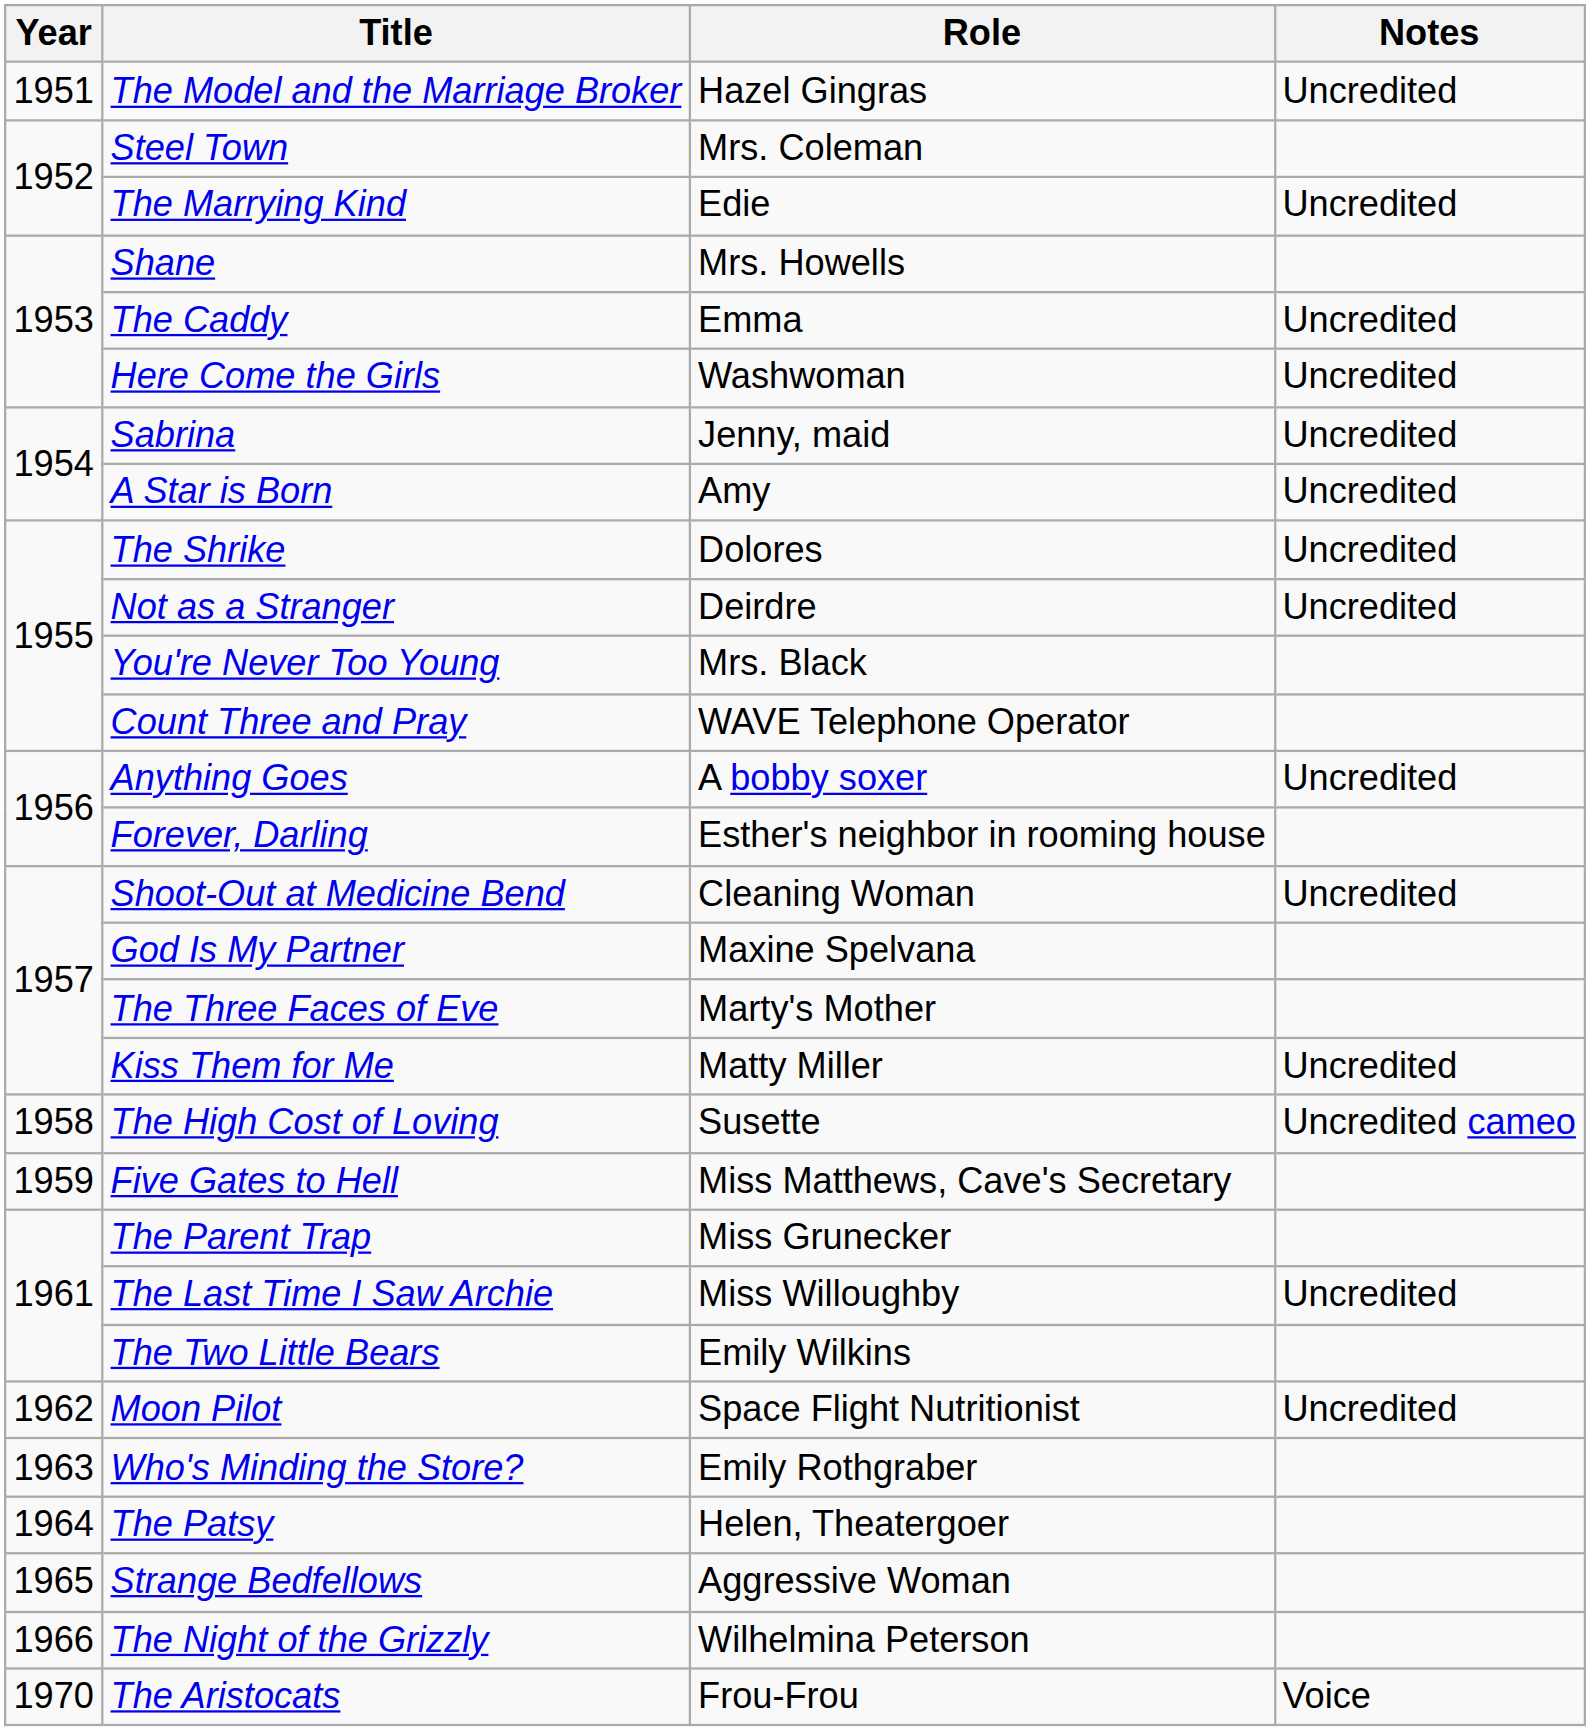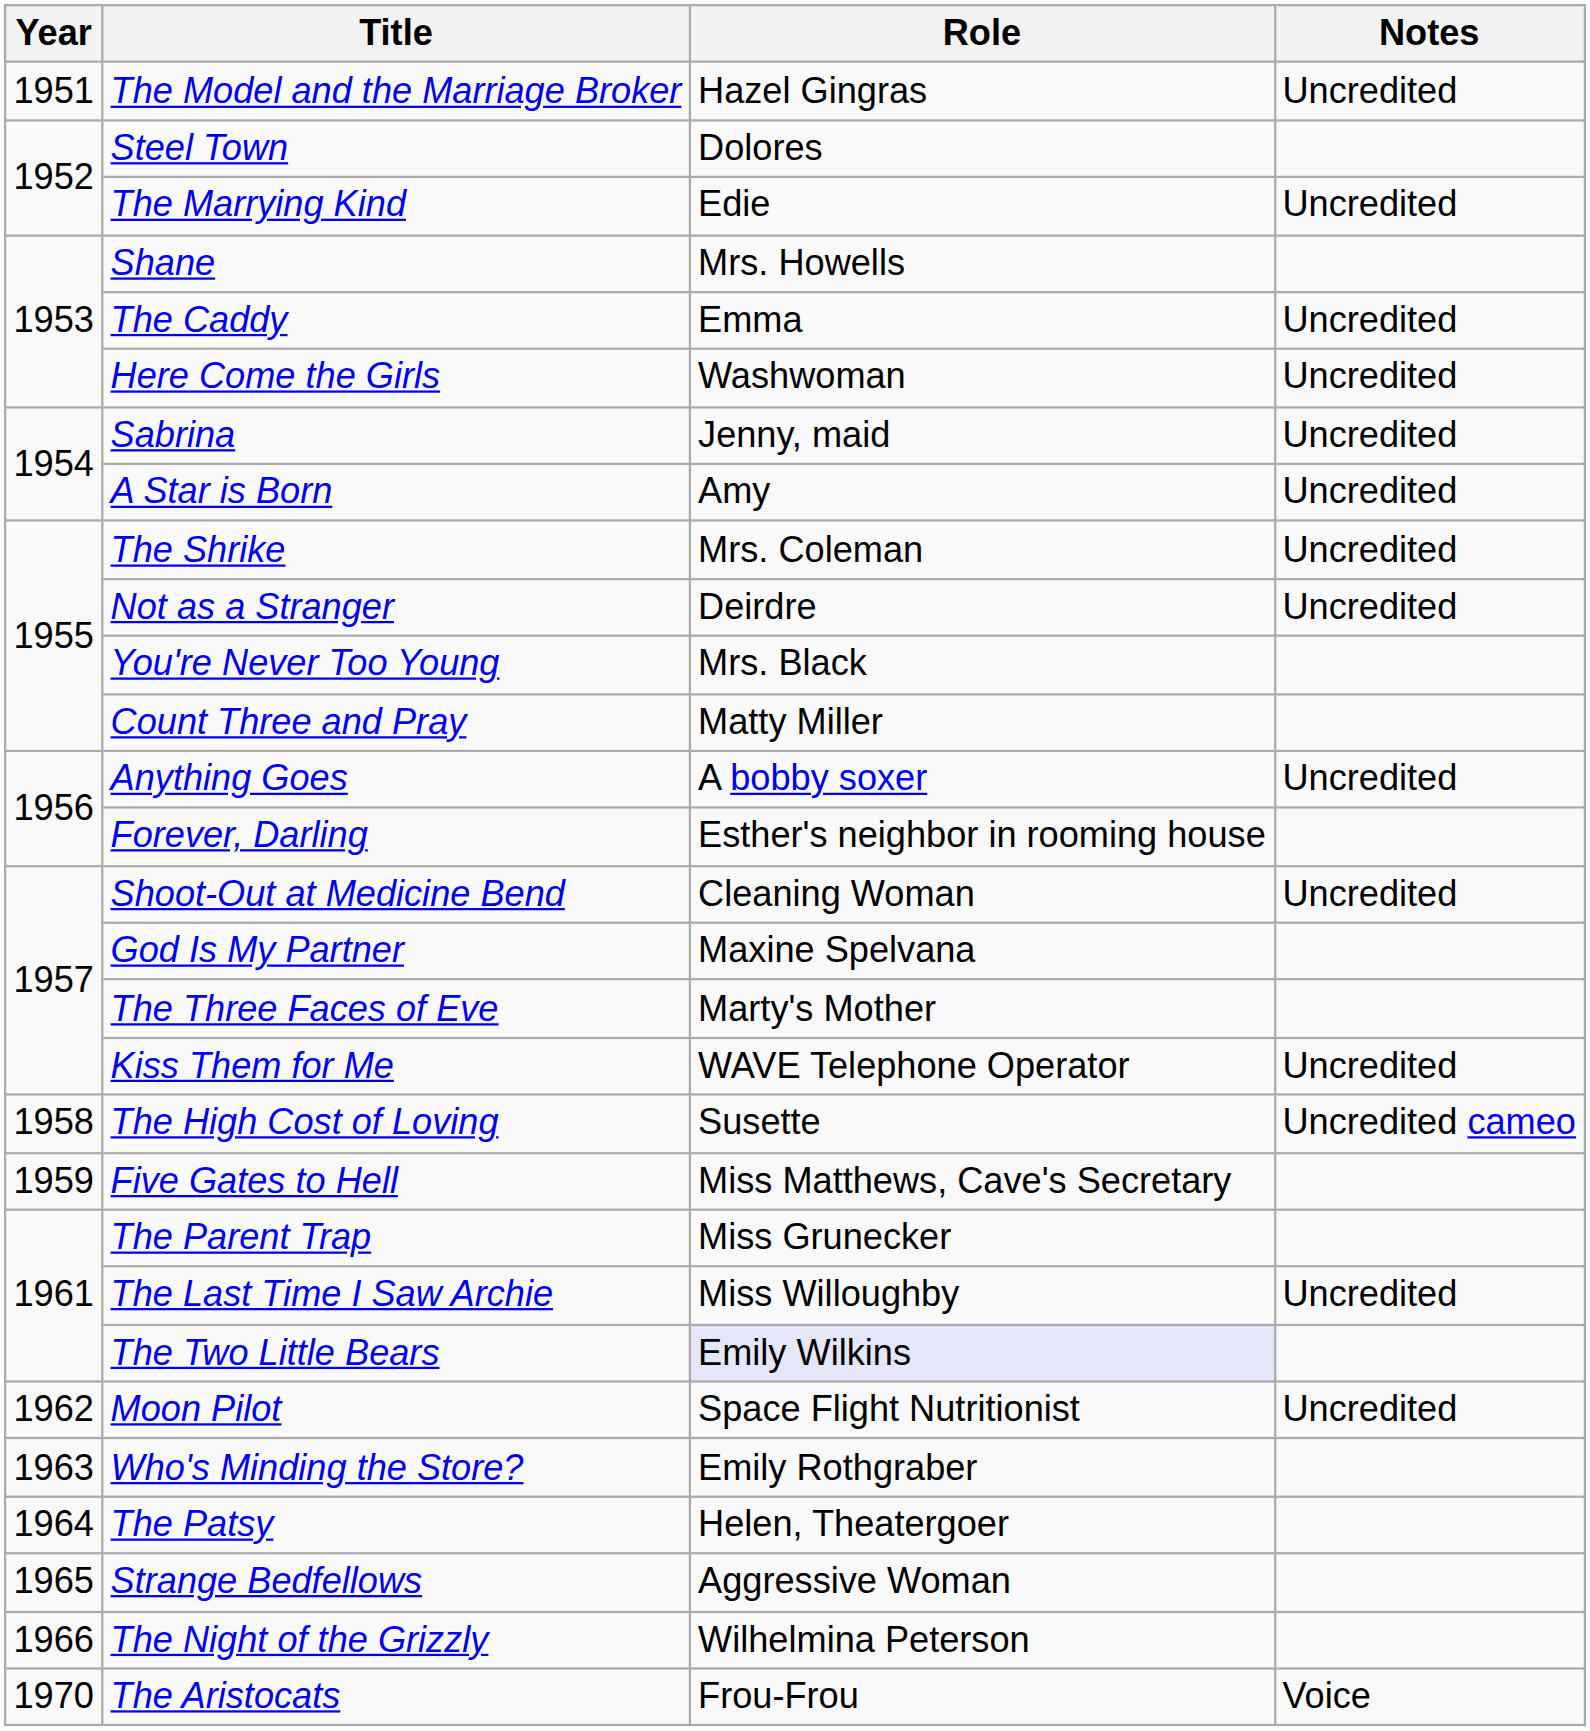Steel Town | Role: Mrs. Coleman -> Dolores
The Shrike | Role: Dolores -> Mrs. Coleman
Count Three and Pray | Role: WAVE Telephone Operator -> Matty Miller
Kiss Them for Me | Role: Matty Miller -> WAVE Telephone Operator
The Two Little Bears | Role: no background -> lavender background
